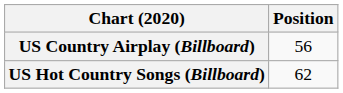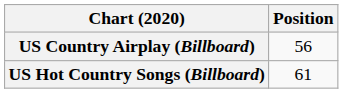US Hot Country Songs (Billboard) | Position: 62 -> 61
